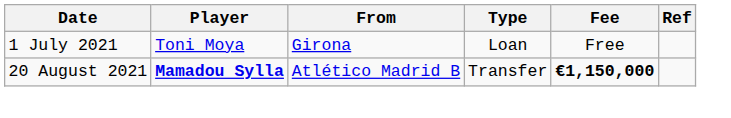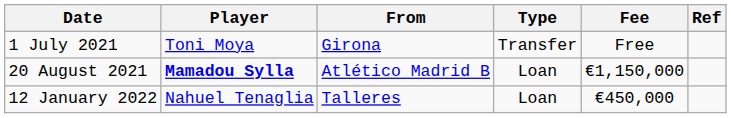1 July 2021 | Type: Loan -> Transfer
20 August 2021 | Type: Transfer -> Loan
20 August 2021 | Fee: bold -> normal
+ row: 12 January 2022 | Nahuel Tenaglia | Talleres | Loan | €450,000
